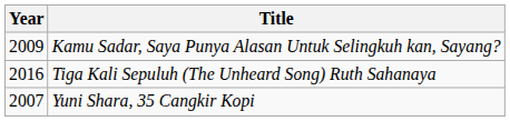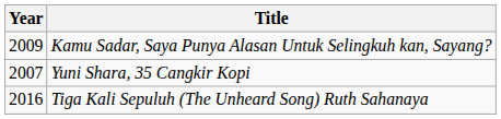rows swapped: Tiga Kali Sepuluh (The Unheard Song) Ruth Sahanaya <-> Yuni Shara, 35 Cangkir Kopi
